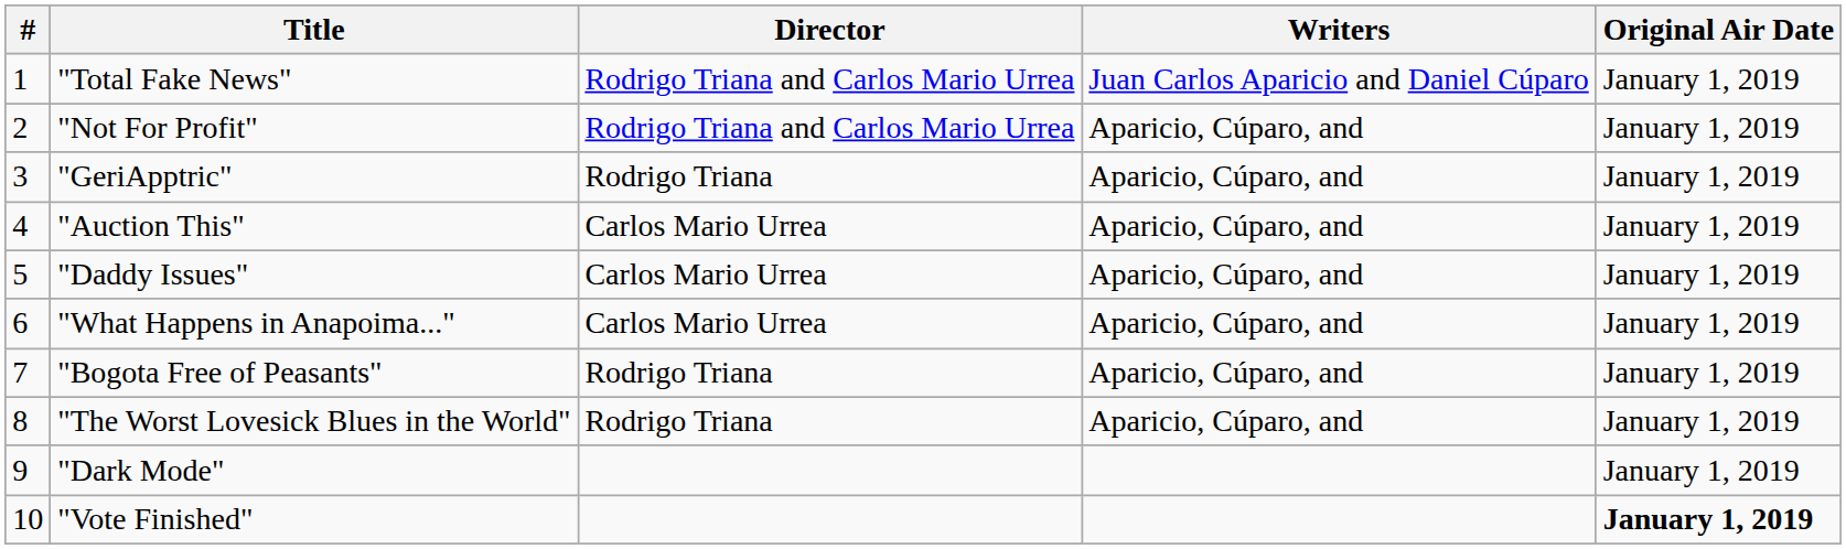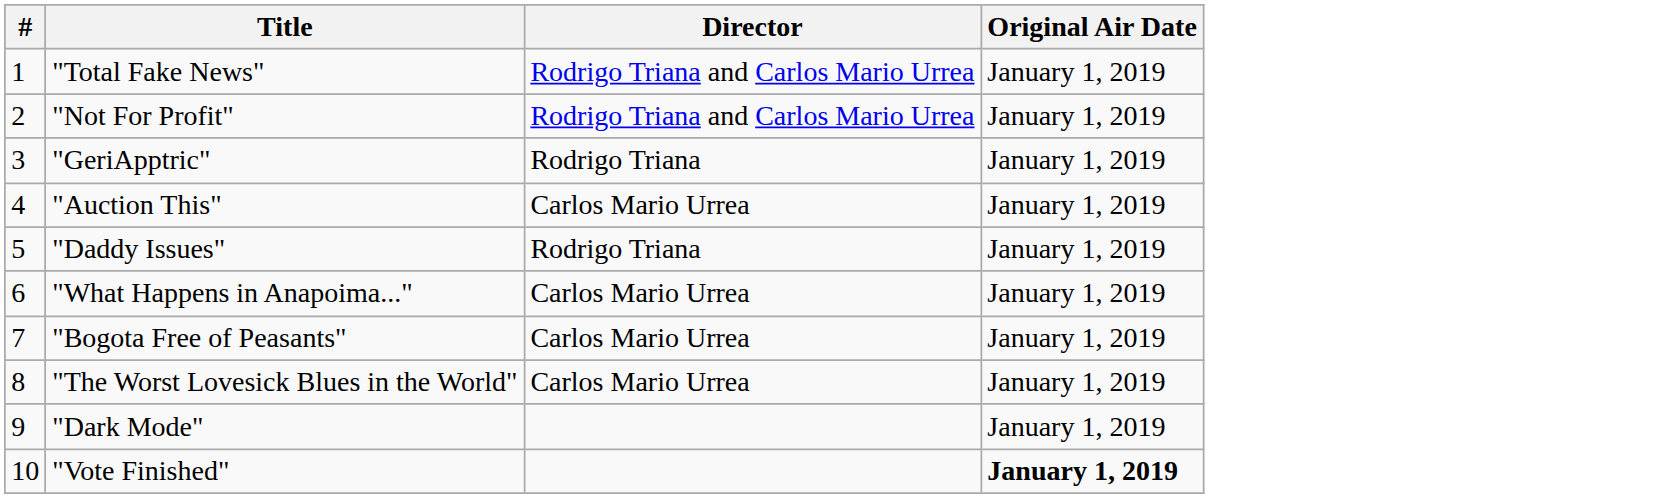- column: Writers | Juan Carlos Aparicio and Daniel Cúparo | Aparicio, Cúparo, and | Aparicio, Cúparo, and | Aparicio, Cúparo, and | Aparicio, Cúparo, and | Aparicio, Cúparo, and | Aparicio, Cúparo, and | Aparicio, Cúparo, and
"Daddy Issues" | Director: Carlos Mario Urrea -> Rodrigo Triana
"Bogota Free of Peasants" | Director: Rodrigo Triana -> Carlos Mario Urrea
"The Worst Lovesick Blues in the World" | Director: Rodrigo Triana -> Carlos Mario Urrea
